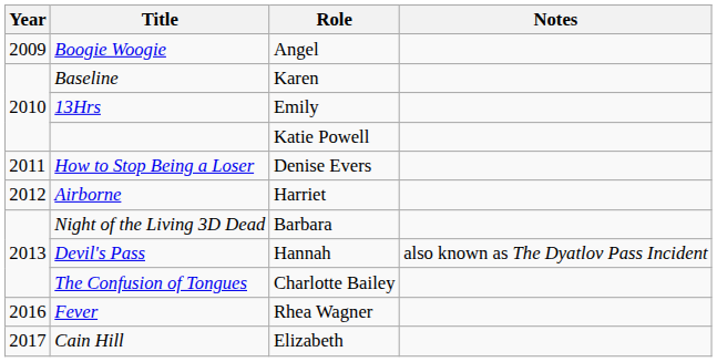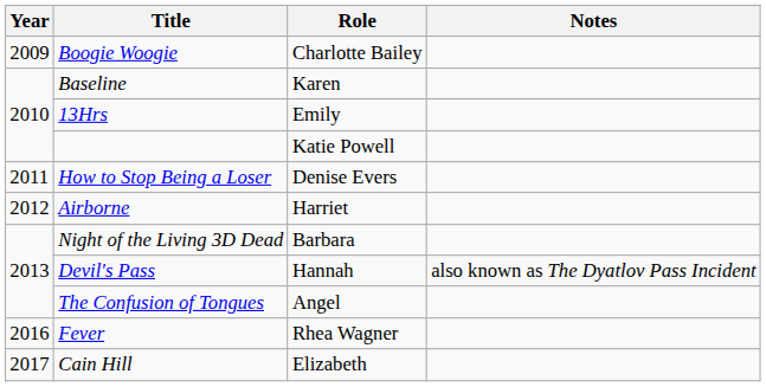Boogie Woogie | Role: Angel -> Charlotte Bailey
The Confusion of Tongues | Role: Charlotte Bailey -> Angel
